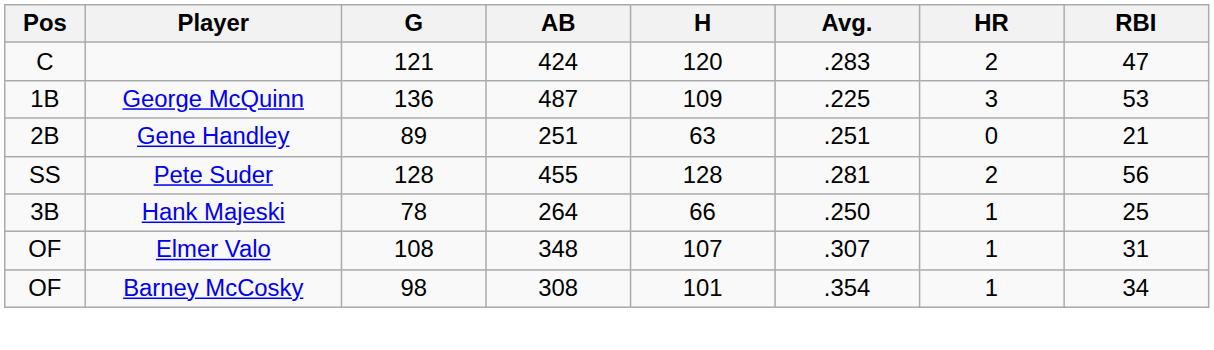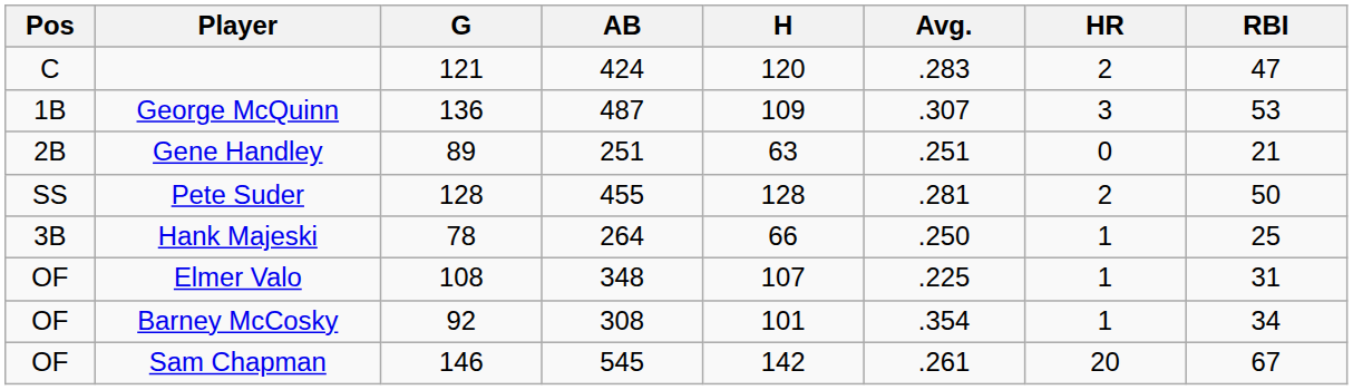George McQuinn | Avg.: .225 -> .307
Pete Suder | RBI: 56 -> 50
Elmer Valo | Avg.: .307 -> .225
Barney McCosky | G: 98 -> 92
+ row: OF | Sam Chapman | 146 | 545 | 142 | .261 | 20 | 67
